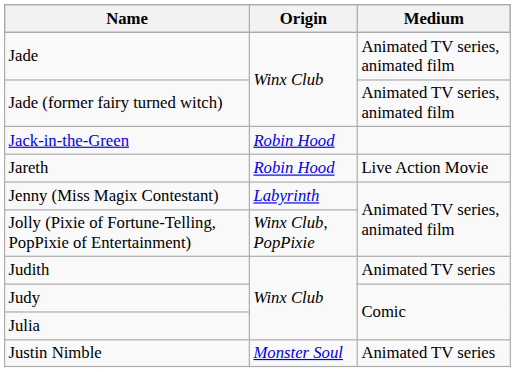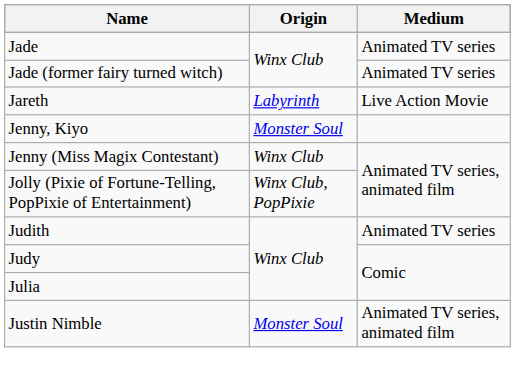Jade | Medium: Animated TV series, animated film -> Animated TV series
Jade (former fairy turned witch) | Medium: Animated TV series, animated film -> Animated TV series
- row: Jack-in-the-Green | Robin Hood
Jareth | Origin: Robin Hood -> Labyrinth
+ row: Jenny, Kiyo | Monster Soul
Jenny (Miss Magix Contestant) | Origin: Labyrinth -> Winx Club
Justin Nimble | Medium: Animated TV series -> Animated TV series, animated film
